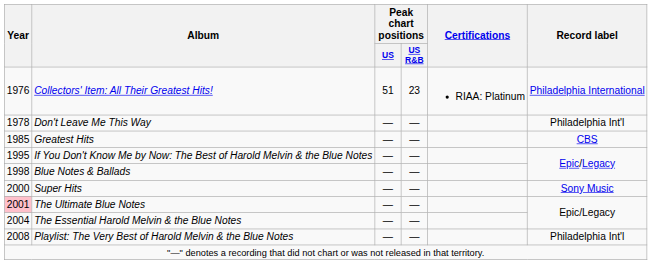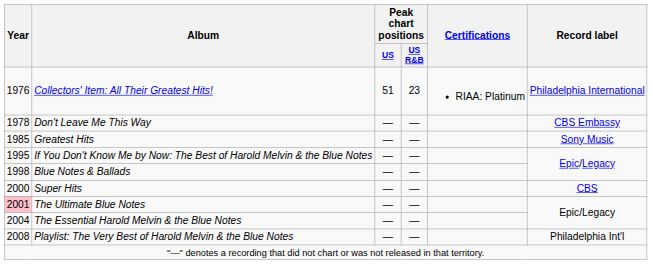Don't Leave Me This Way | Record label: Philadelphia Int'l -> CBS Embassy
Greatest Hits | Record label: CBS -> Sony Music
Super Hits | Record label: Sony Music -> CBS
